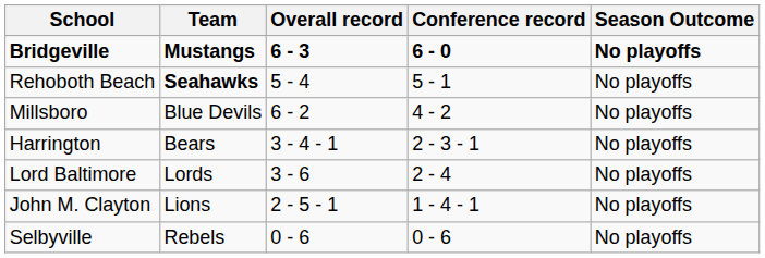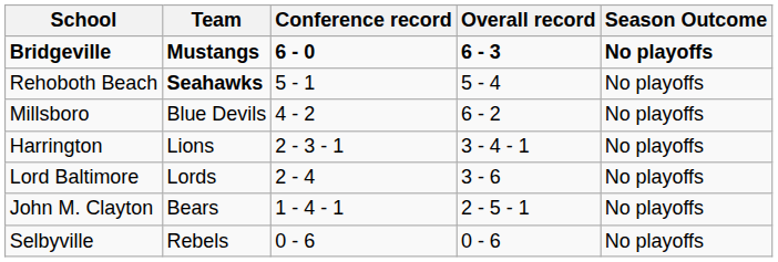columns swapped: Conference record <-> Overall record
Harrington | Team: Bears -> Lions
John M. Clayton | Team: Lions -> Bears
